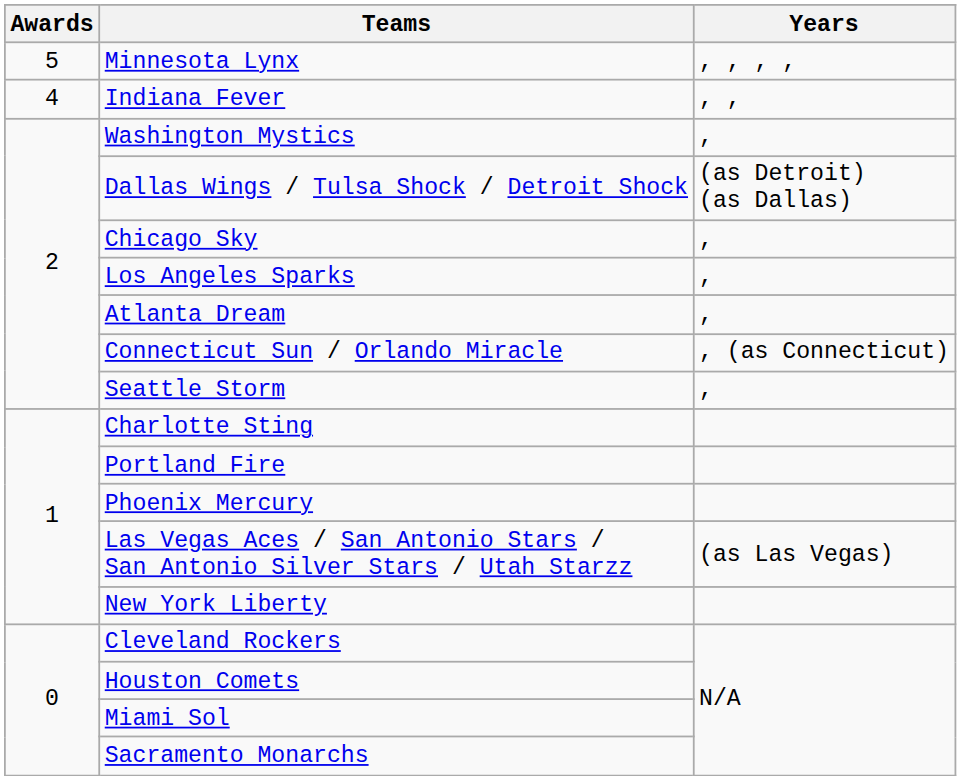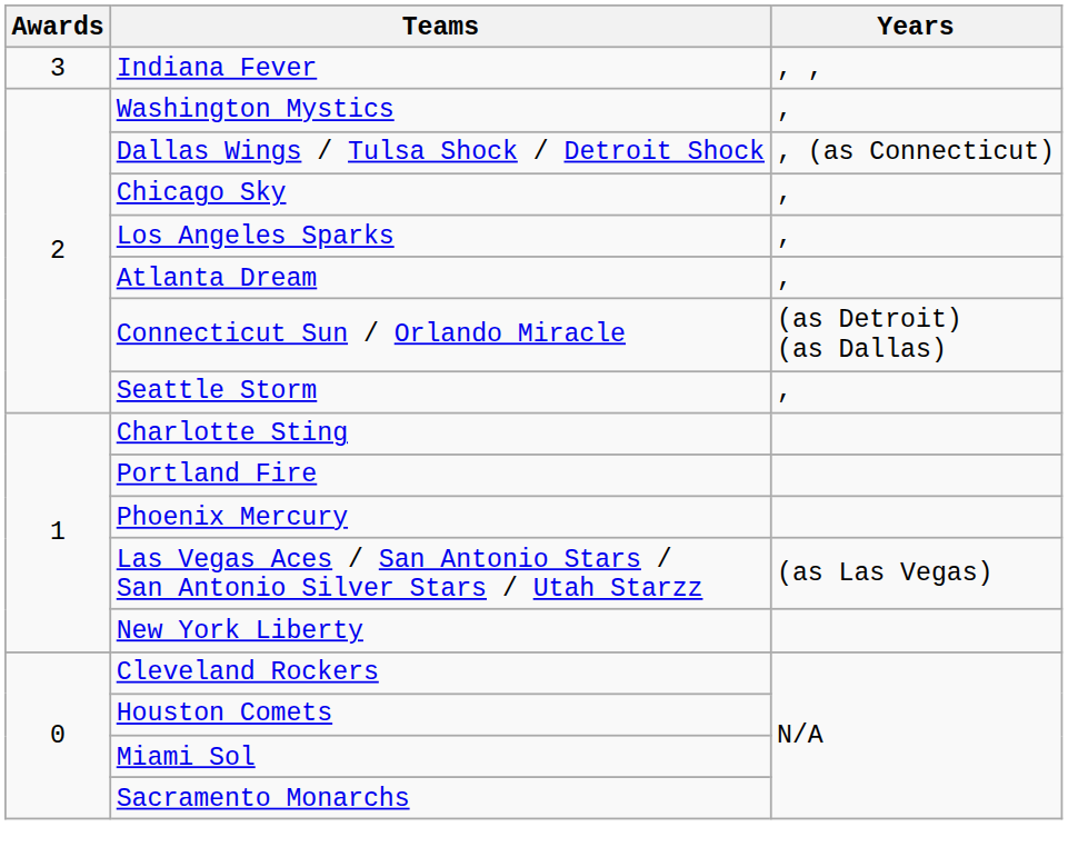- row: 5 | Minnesota Lynx | , , , ,
Indiana Fever | Awards: 4 -> 3
Dallas Wings / Tulsa Shock / Detroit Shock | Years: (as Detroit) (as Dallas) -> , (as Connecticut)
Connecticut Sun / Orlando Miracle | Years: , (as Connecticut) -> (as Detroit) (as Dallas)
